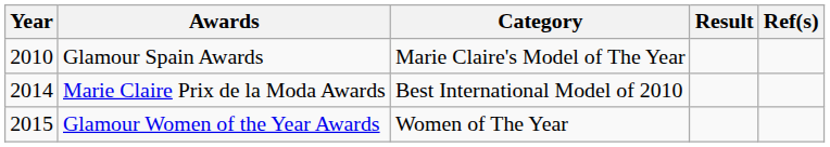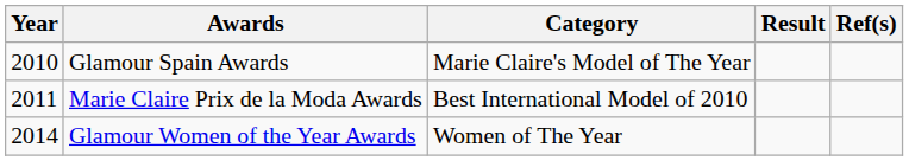Marie Claire Prix de la Moda Awards | Year: 2014 -> 2011
Glamour Women of the Year Awards | Year: 2015 -> 2014
